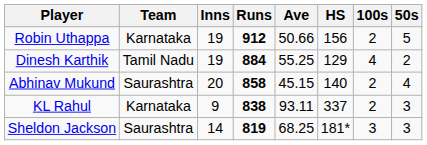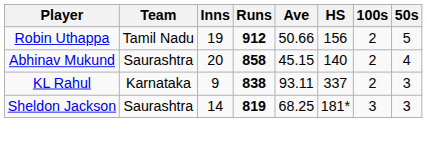Robin Uthappa | Team: Karnataka -> Tamil Nadu
- row: Dinesh Karthik | Tamil Nadu | 19 | 884 | 55.25 | 129 | 4 | 2
